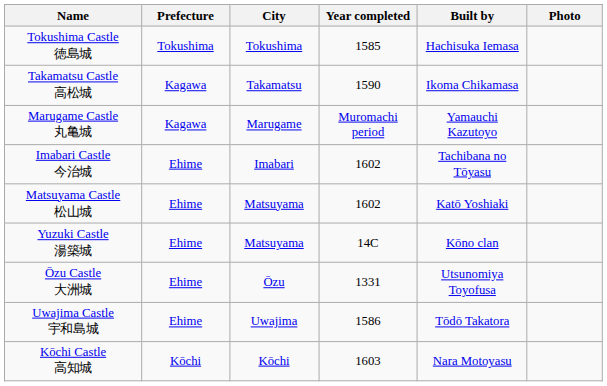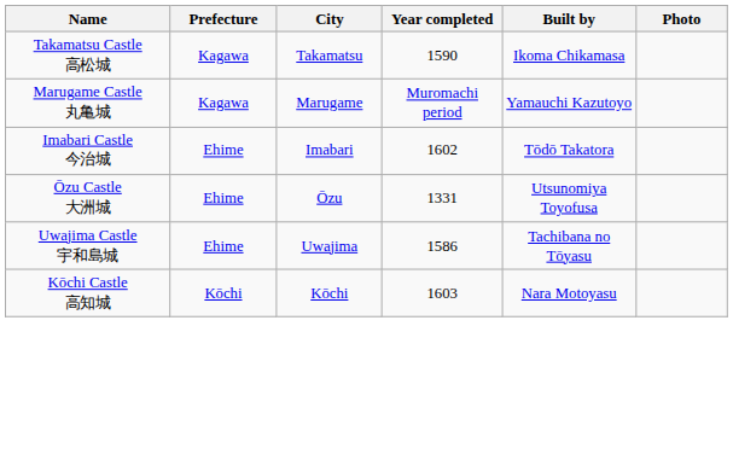- row: Tokushima Castle 徳島城 | Tokushima | Tokushima | 1585 | Hachisuka Iemasa
Imabari Castle 今治城 | Built by: Tachibana no Tōyasu -> Tōdō Takatora
- row: Matsuyama Castle 松山城 | Ehime | Matsuyama | 1602 | Katō Yoshiaki
- row: Yuzuki Castle 湯築城 | Ehime | Matsuyama | 14C | Kōno clan
Uwajima Castle 宇和島城 | Built by: Tōdō Takatora -> Tachibana no Tōyasu
